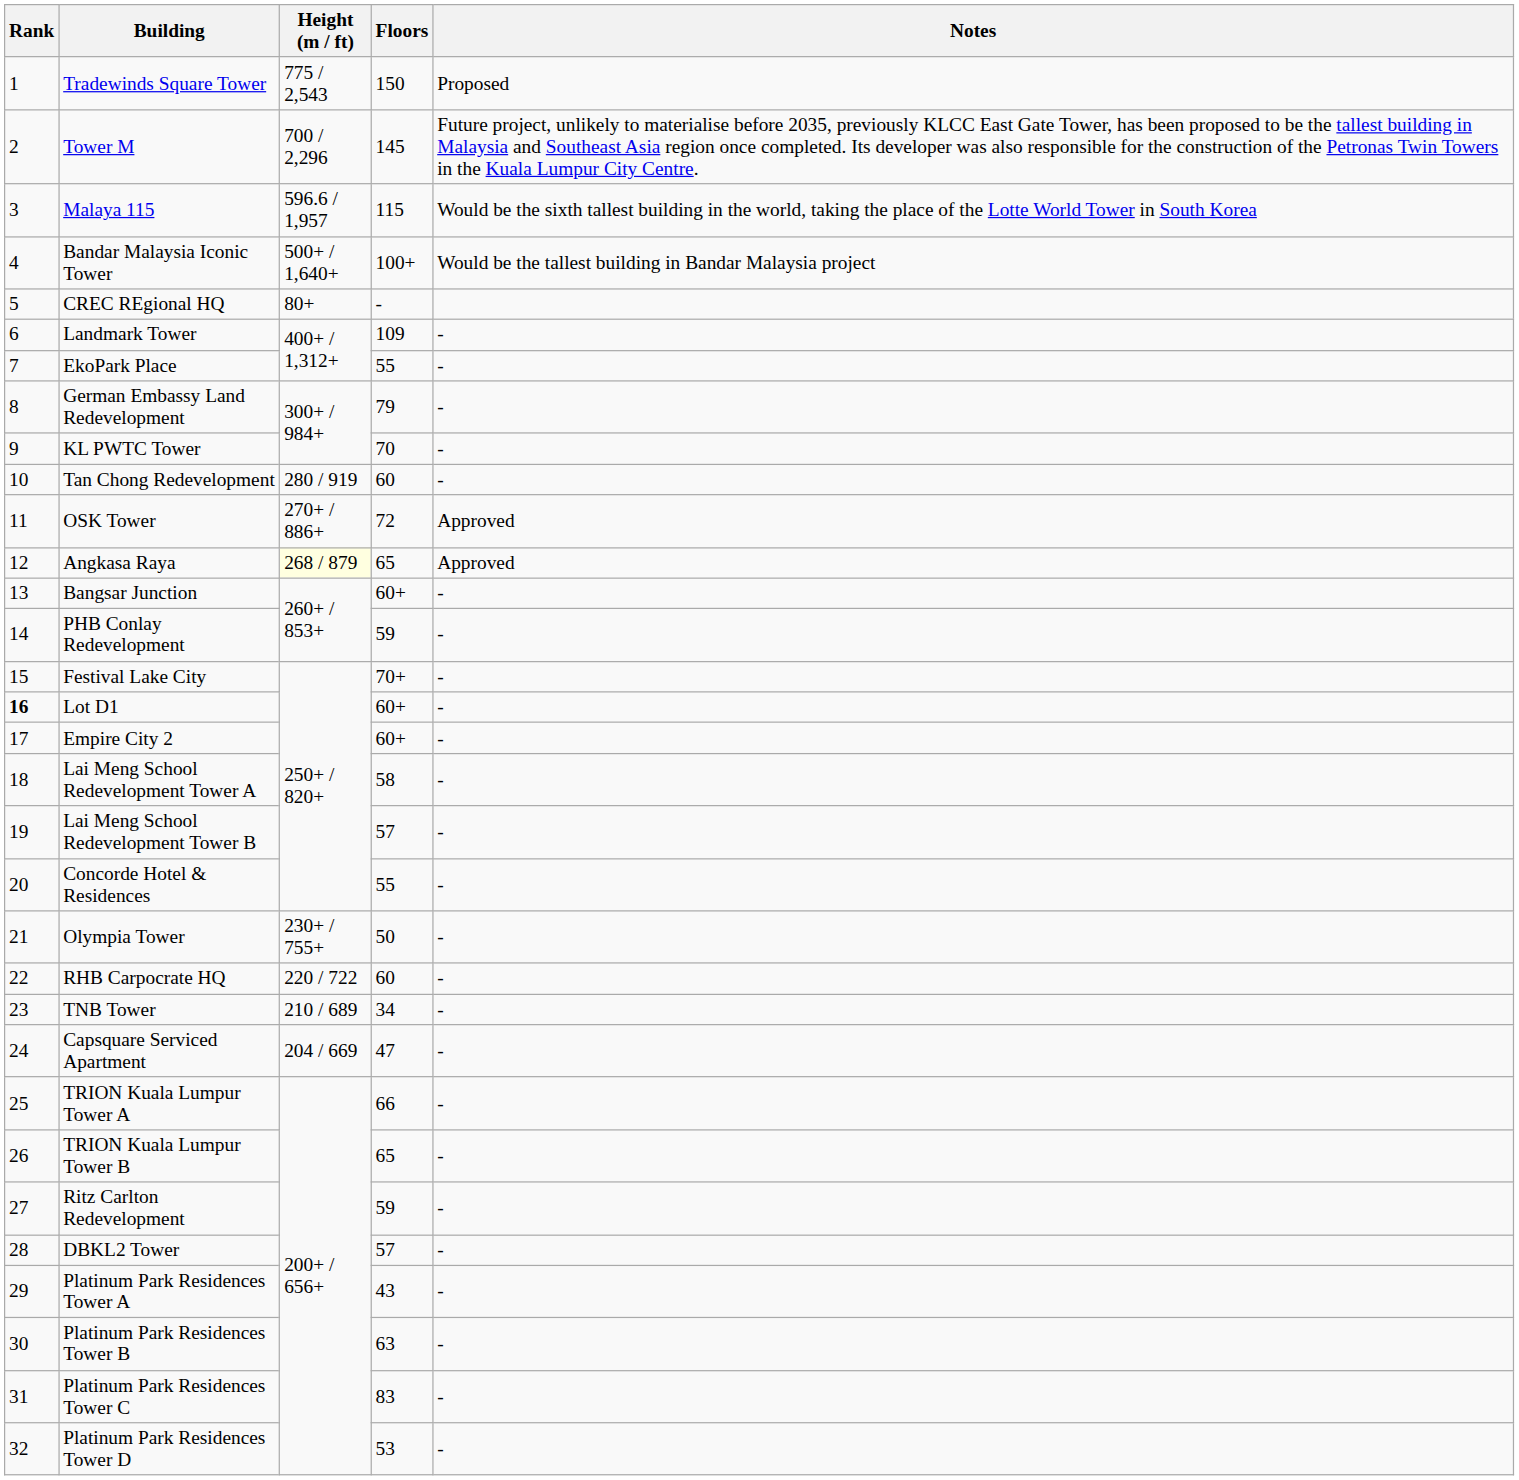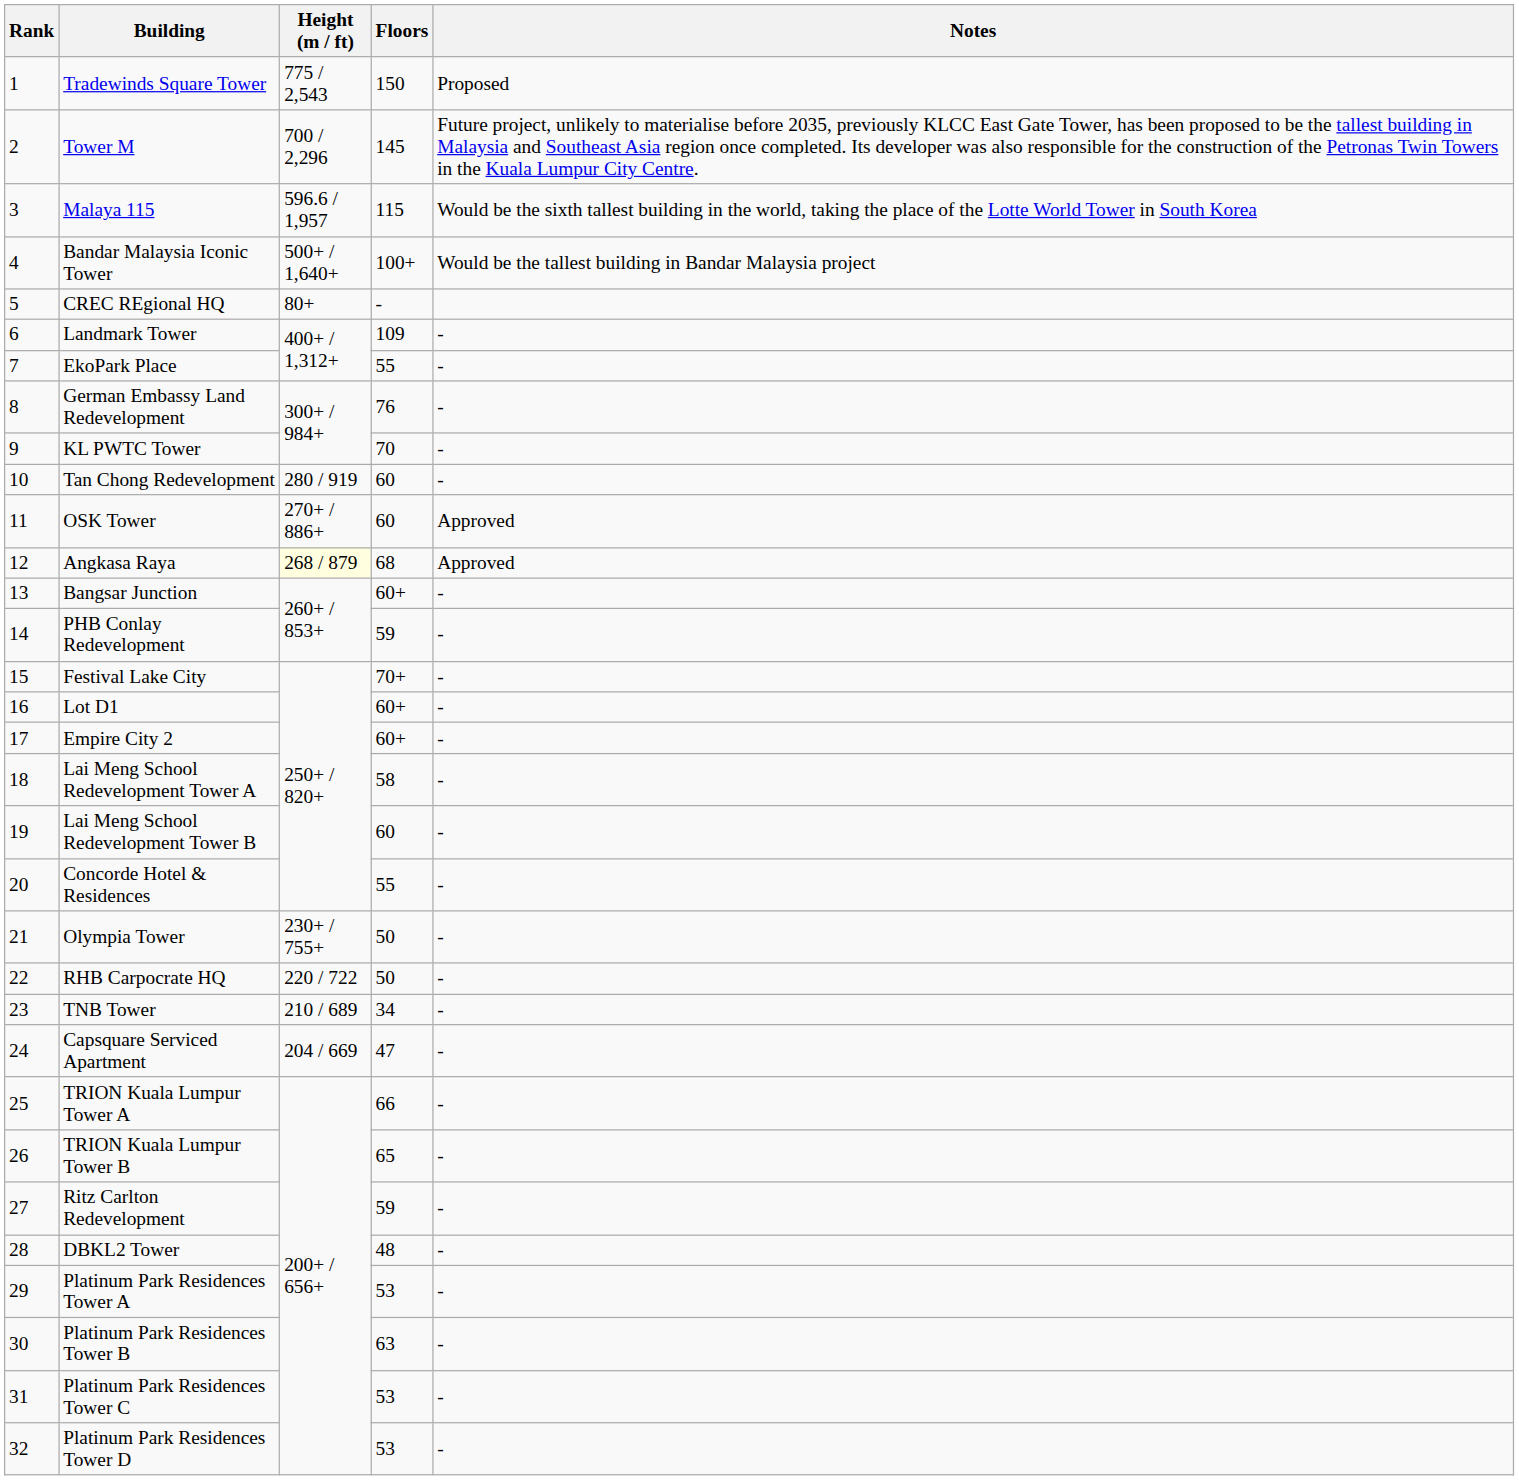German Embassy Land Redevelopment | Floors: 79 -> 76
OSK Tower | Floors: 72 -> 60
Angkasa Raya | Floors: 65 -> 68
Lot D1 | Rank: bold -> normal
Lai Meng School Redevelopment Tower B | Floors: 57 -> 60
RHB Carpocrate HQ | Floors: 60 -> 50
DBKL2 Tower | Floors: 57 -> 48
Platinum Park Residences Tower A | Floors: 43 -> 53
Platinum Park Residences Tower C | Floors: 83 -> 53
